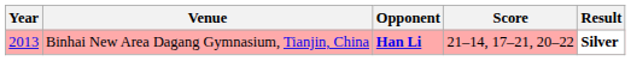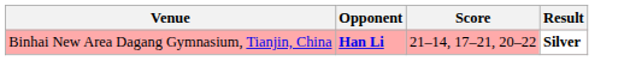- column: Year | 2013
